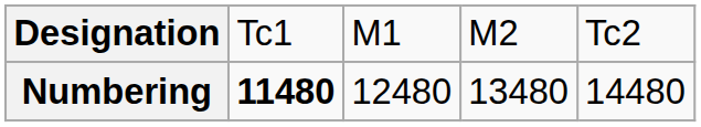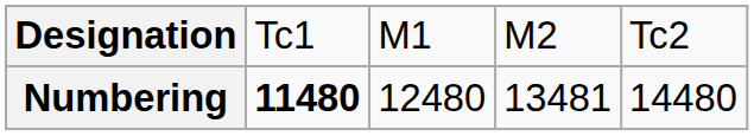Numbering | column 4: 13480 -> 13481
